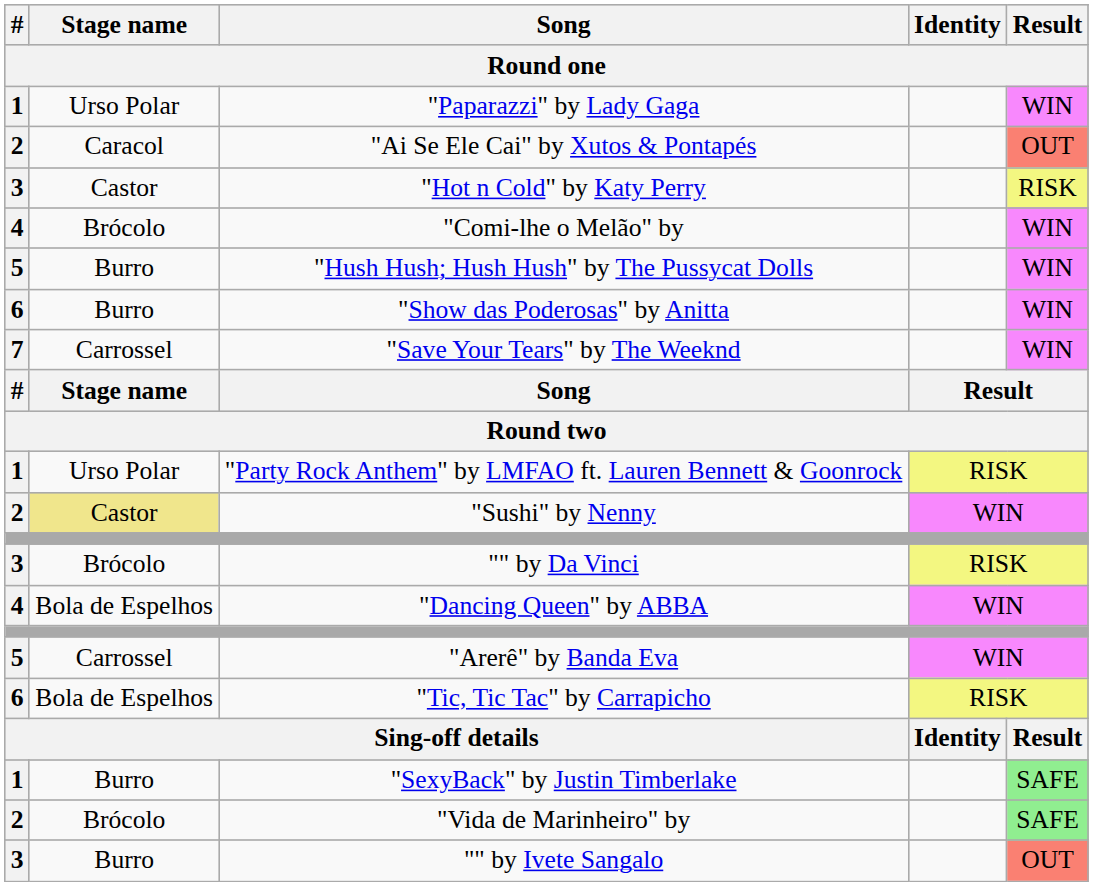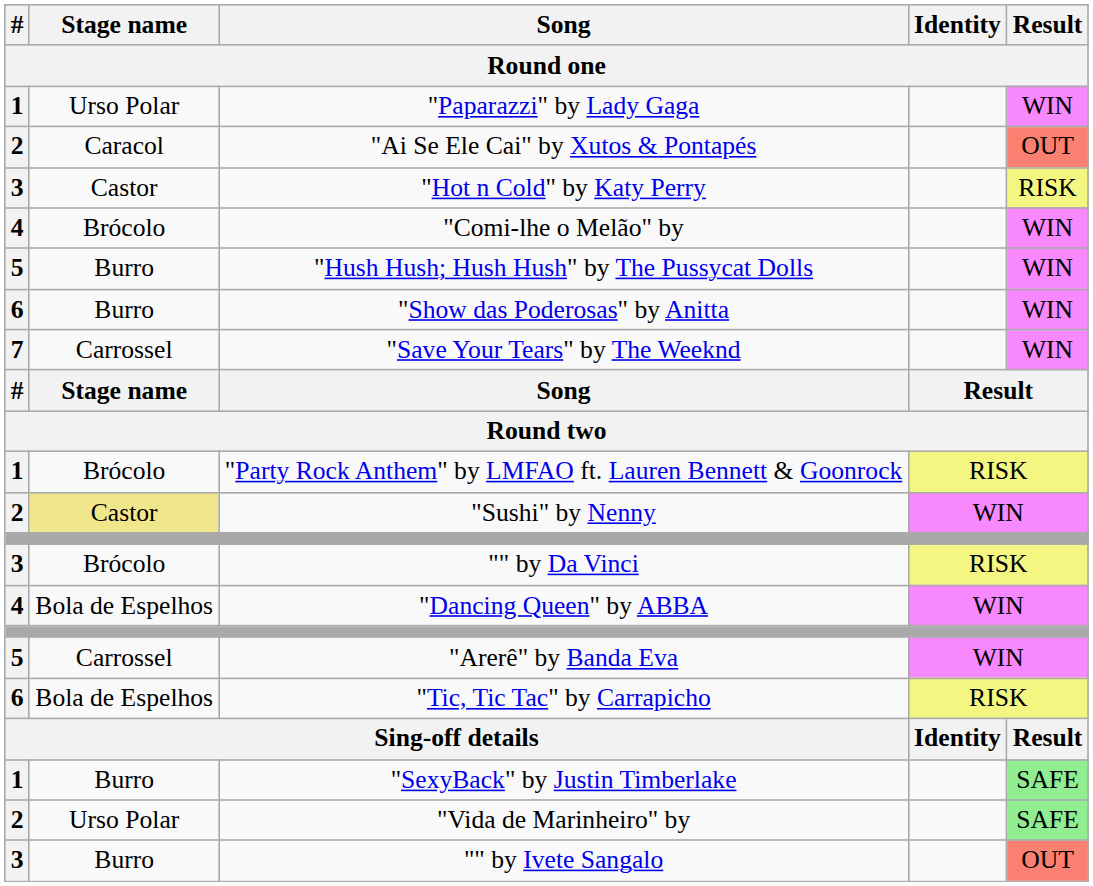"Party Rock Anthem" by LMFAO ft. Lauren Bennett & Goonrock | Stage name: Urso Polar -> Brócolo
"Vida de Marinheiro" by | Stage name: Brócolo -> Urso Polar
